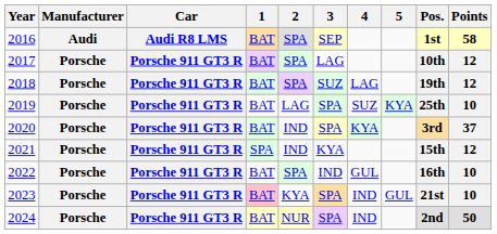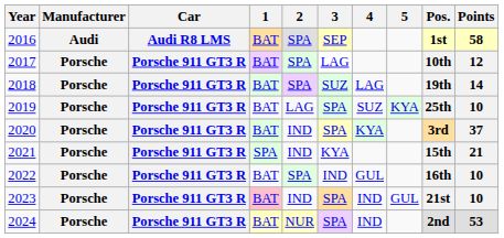2018 | Points: 12 -> 14
2021 | Points: 12 -> 21
2023 | 2: KYA -> IND
2024 | Points: 50 -> 53
